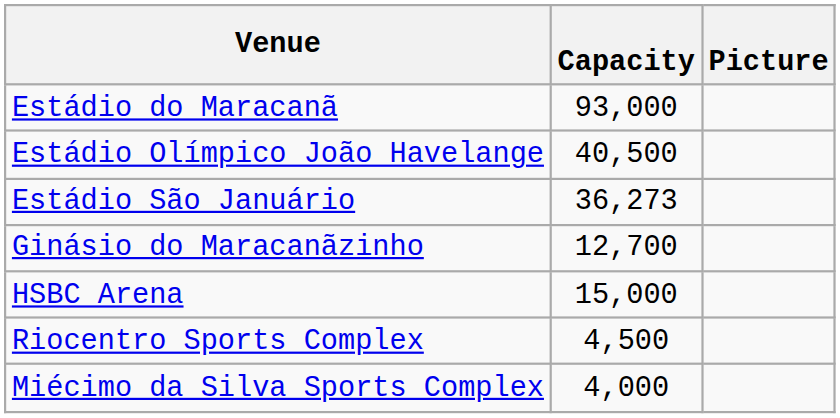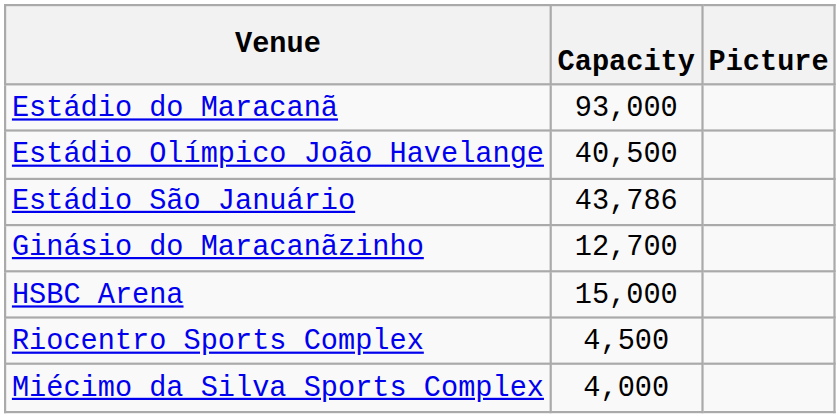Estádio São Januário | Capacity: 36,273 -> 43,786
